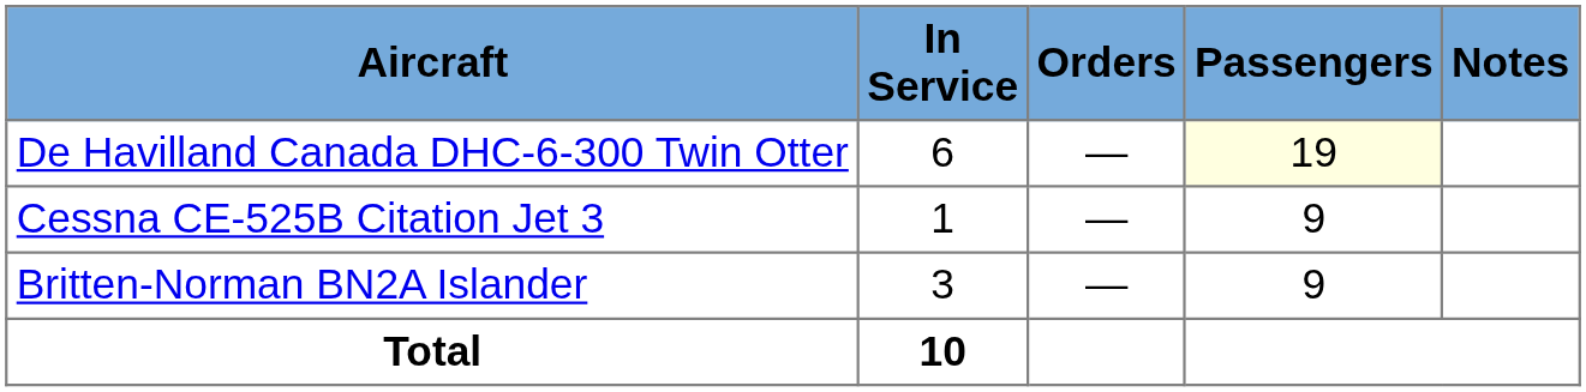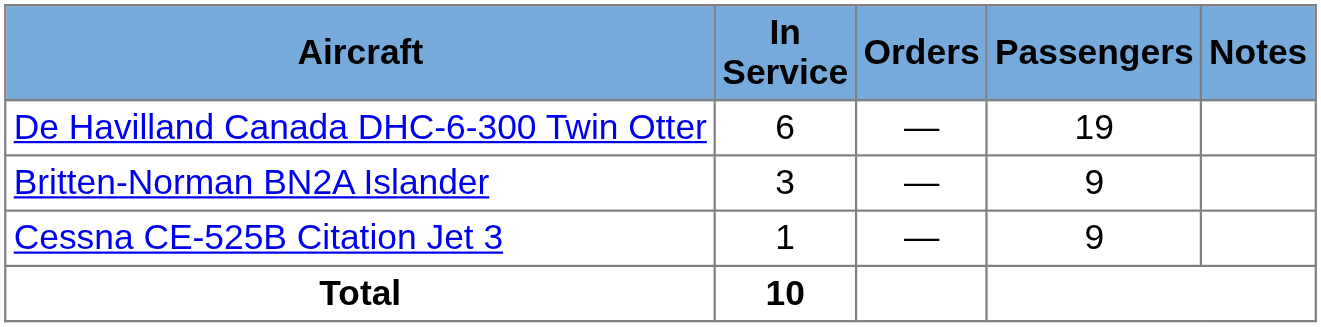De Havilland Canada DHC-6-300 Twin Otter | Passengers: lightyellow background -> no background
rows swapped: Britten-Norman BN2A Islander <-> Cessna CE-525B Citation Jet 3
